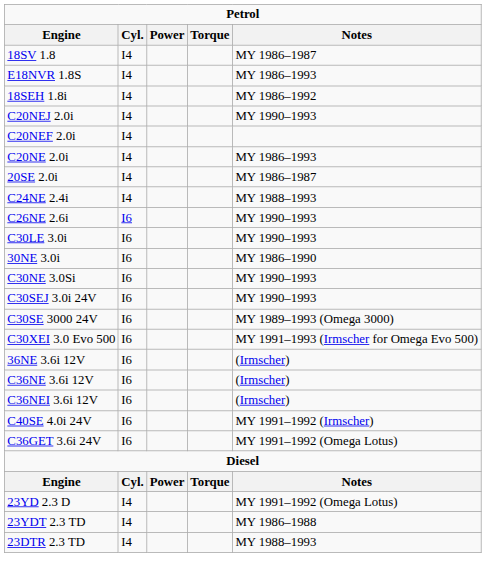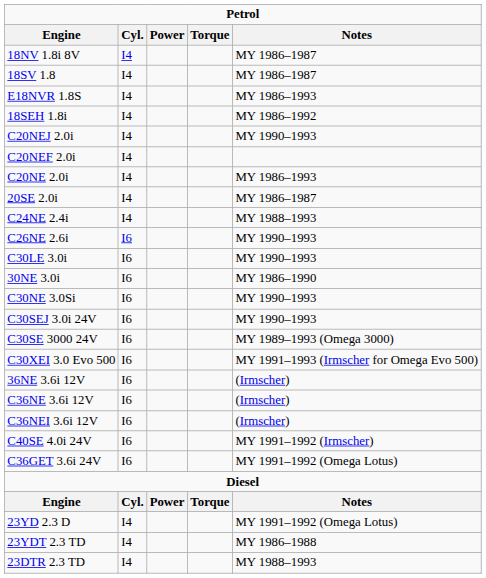+ row: 18NV 1.8i 8V | I4 | MY 1986–1987
